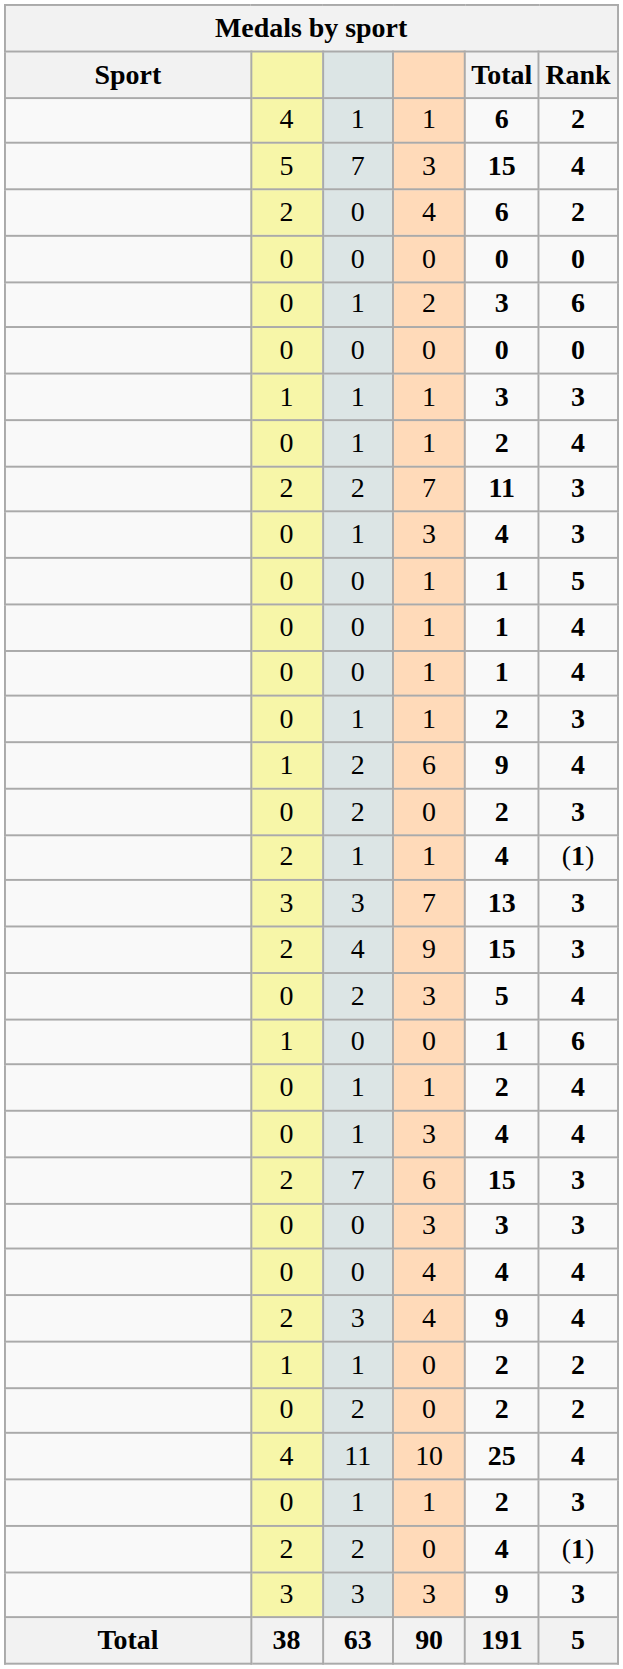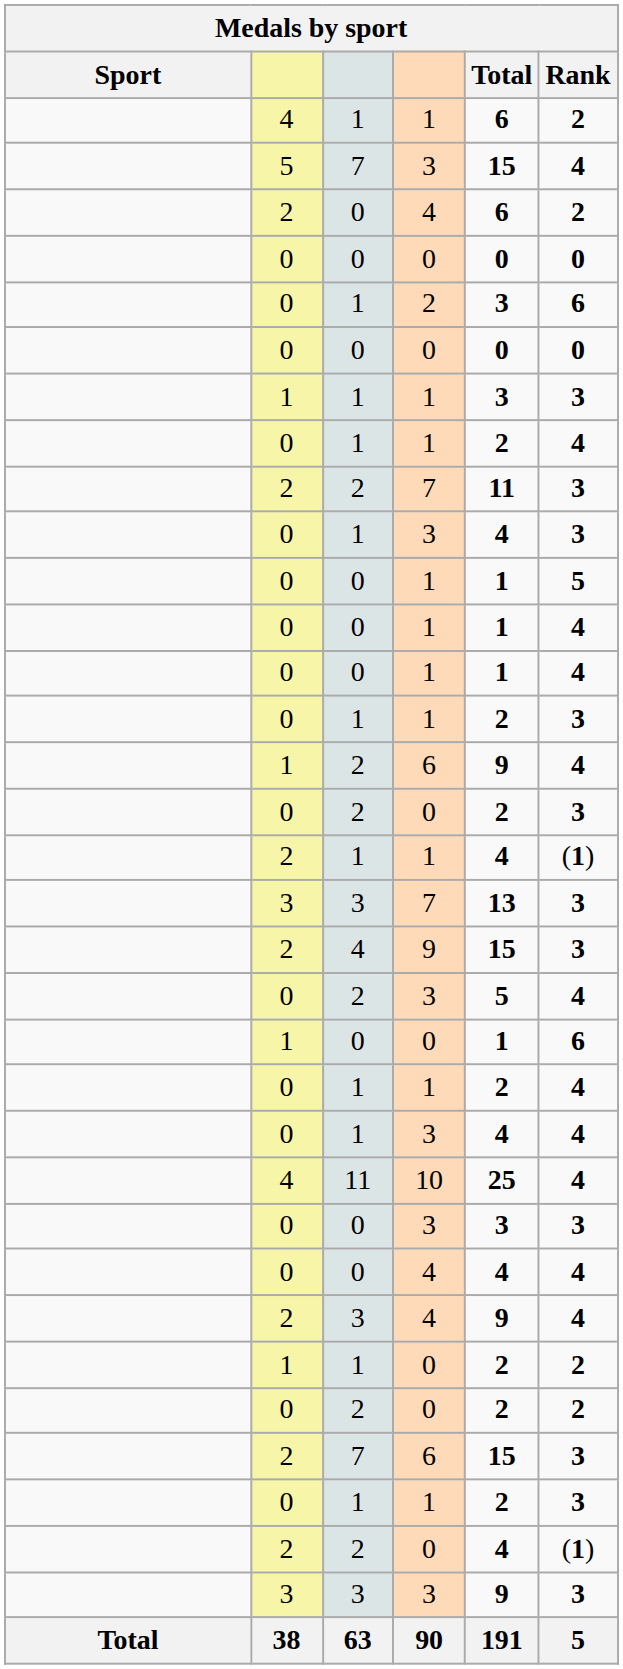rows swapped: 10 <-> 7 / 6
